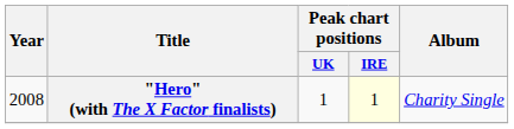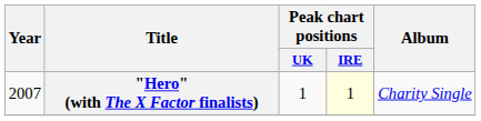"Hero" (with The X Factor finalists) | Year: 2008 -> 2007
